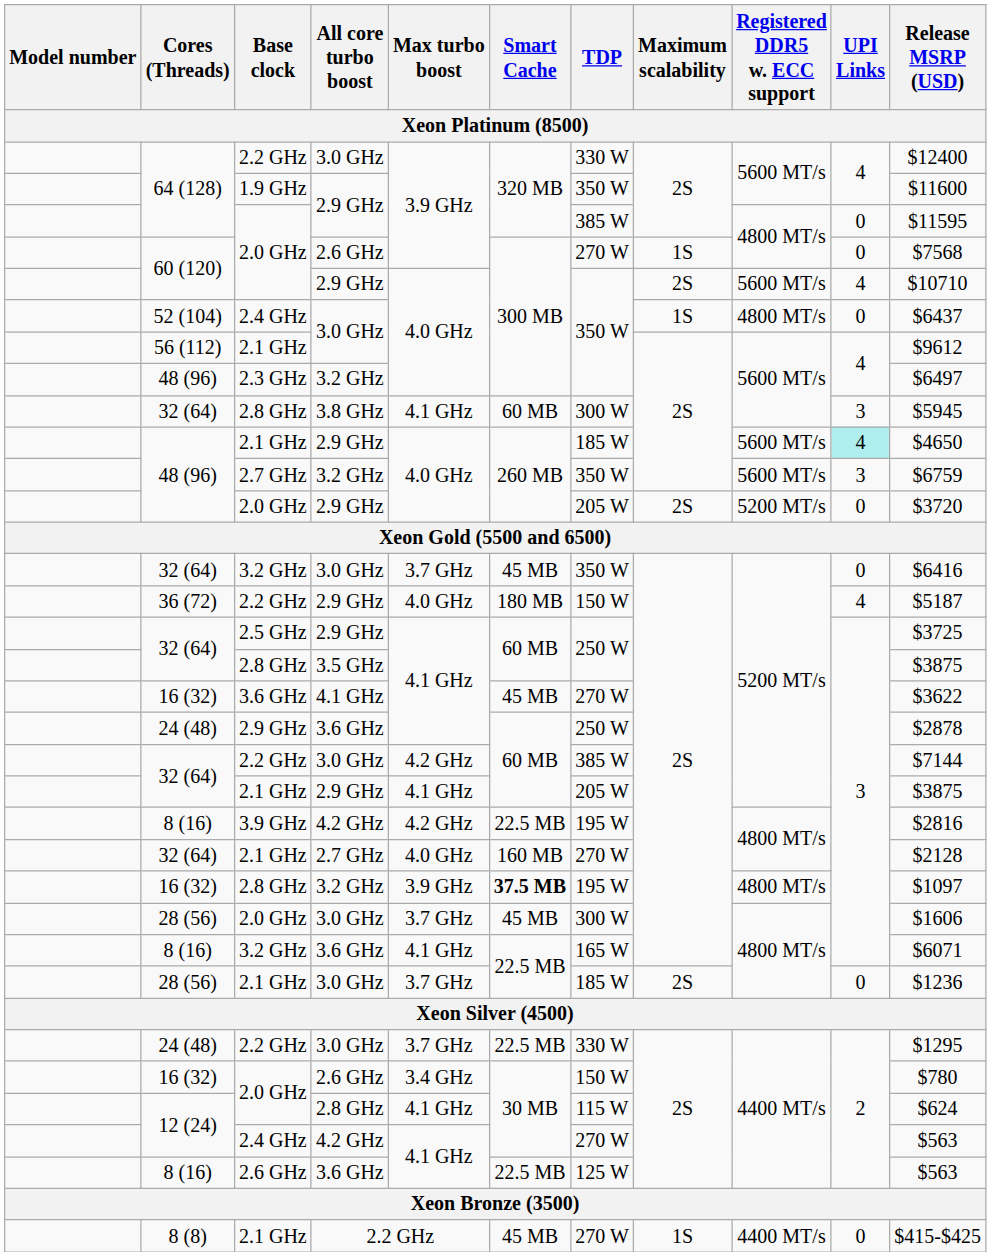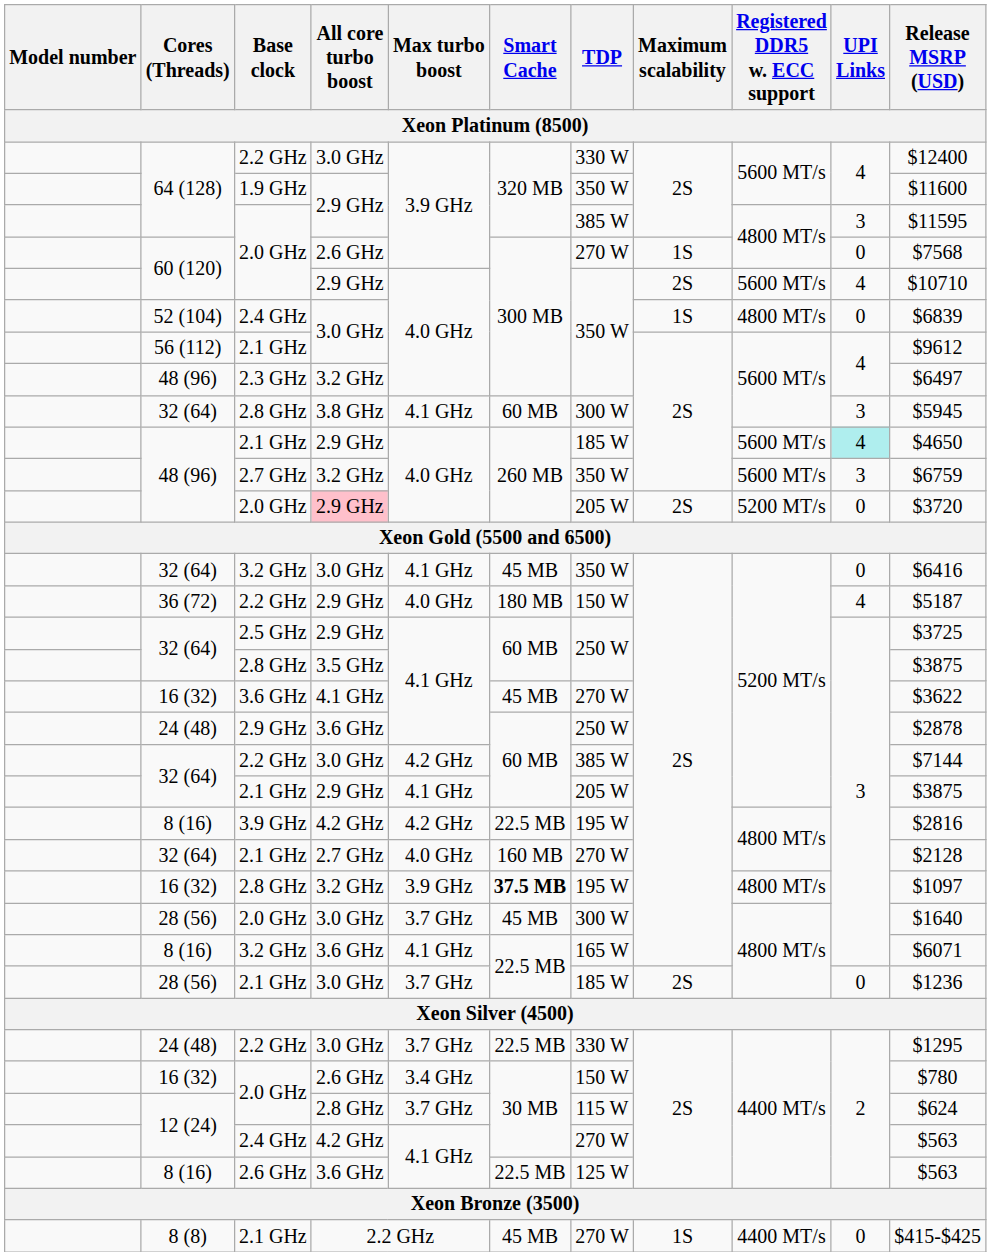64 (128) / 2.0 GHz | UPI Links: 0 -> 3
52 (104) / 2.4 GHz | Release MSRP (USD): $6437 -> $6839
48 (96) / 2.0 GHz | All core turbo boost: no background -> pink background
32 (64) / 3.2 GHz | Max turbo boost: 3.7 GHz -> 4.1 GHz
28 (56) / 2.0 GHz | Release MSRP (USD): $1606 -> $1640
12 (24) / 2.0 GHz | Max turbo boost: 4.1 GHz -> 3.7 GHz
